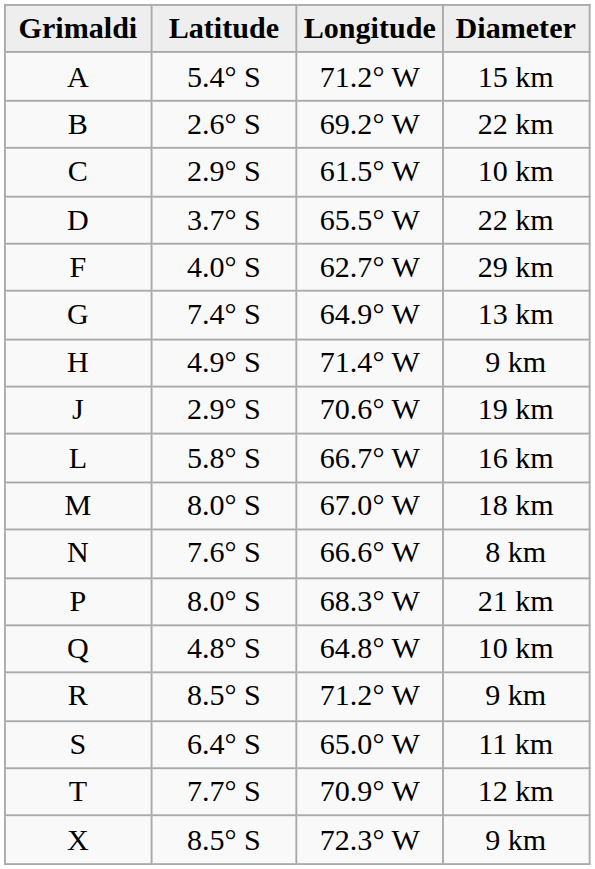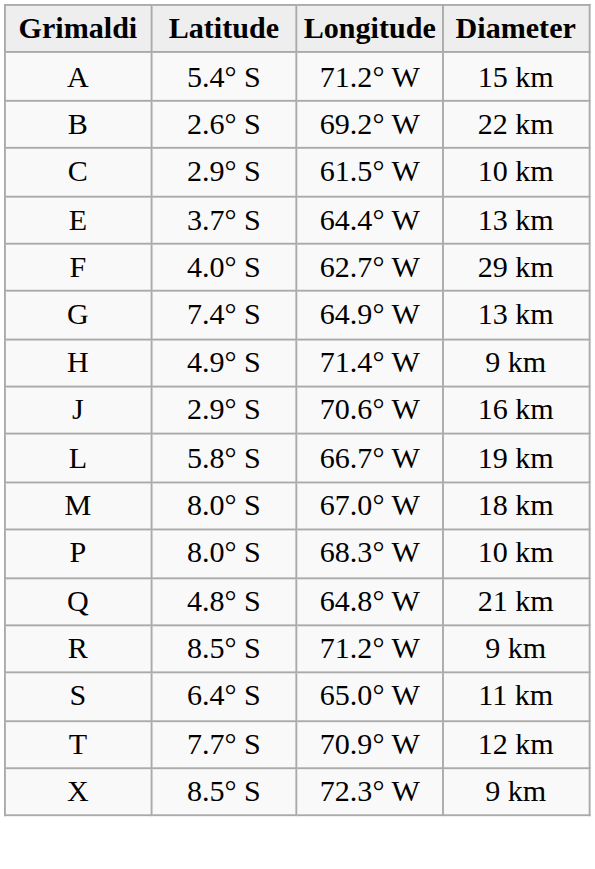- row: D | 3.7° S | 65.5° W | 22 km
+ row: E | 3.7° S | 64.4° W | 13 km
J | Diameter: 19 km -> 16 km
L | Diameter: 16 km -> 19 km
- row: N | 7.6° S | 66.6° W | 8 km
P | Diameter: 21 km -> 10 km
Q | Diameter: 10 km -> 21 km
